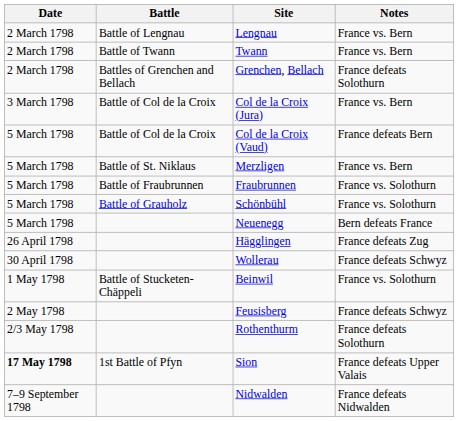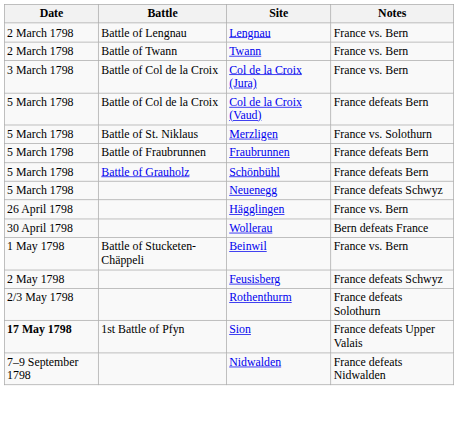- row: 2 March 1798 | Battles of Grenchen and Bellach | Grenchen, Bellach | France defeats Solothurn
Merzligen | Notes: France vs. Bern -> France vs. Solothurn
Fraubrunnen | Notes: France vs. Solothurn -> France defeats Bern
Schönbühl | Notes: France vs. Solothurn -> France defeats Bern
Neuenegg | Notes: Bern defeats France -> France defeats Schwyz
Hägglingen | Notes: France defeats Zug -> France vs. Bern
Wollerau | Notes: France defeats Schwyz -> Bern defeats France
Beinwil | Notes: France vs. Solothurn -> France vs. Bern
